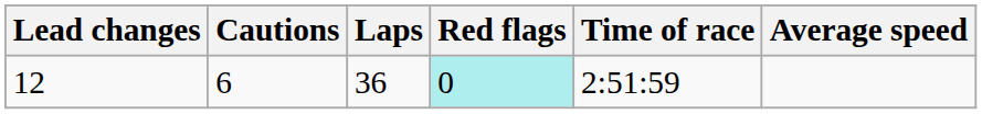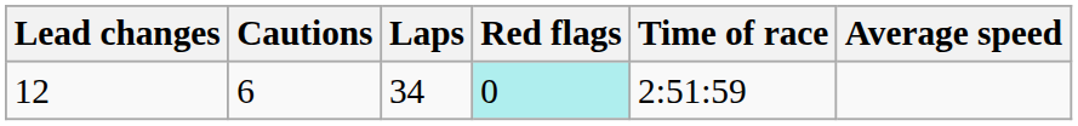12 | Laps: 36 -> 34
